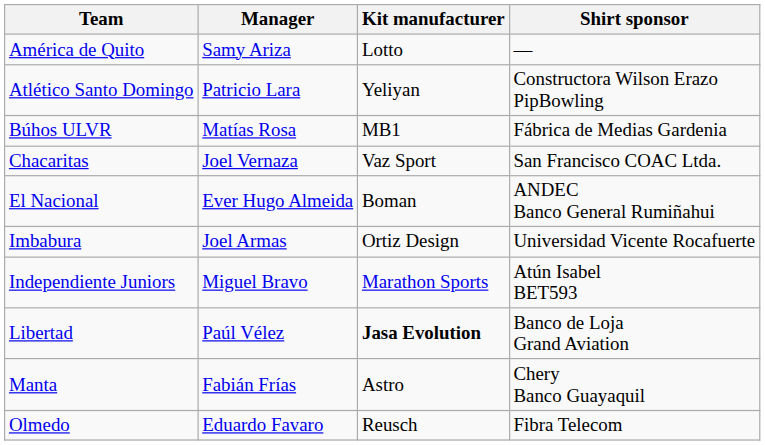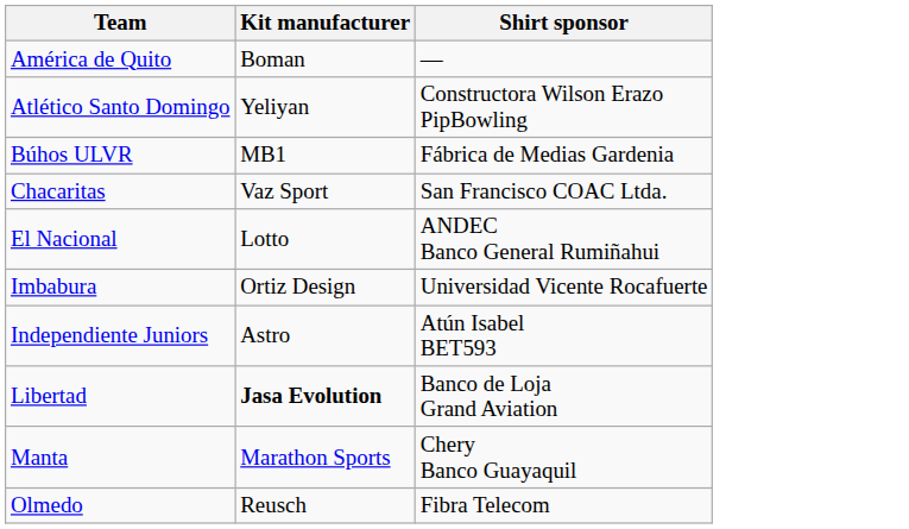- column: Manager | Samy Ariza | Patricio Lara | Matías Rosa | Joel Vernaza | Ever Hugo Almeida | Joel Armas | Miguel Bravo | Paúl Vélez | Fabián Frías | Eduardo Favaro
América de Quito | Kit manufacturer: Lotto -> Boman
El Nacional | Kit manufacturer: Boman -> Lotto
Independiente Juniors | Kit manufacturer: Marathon Sports -> Astro
Manta | Kit manufacturer: Astro -> Marathon Sports
